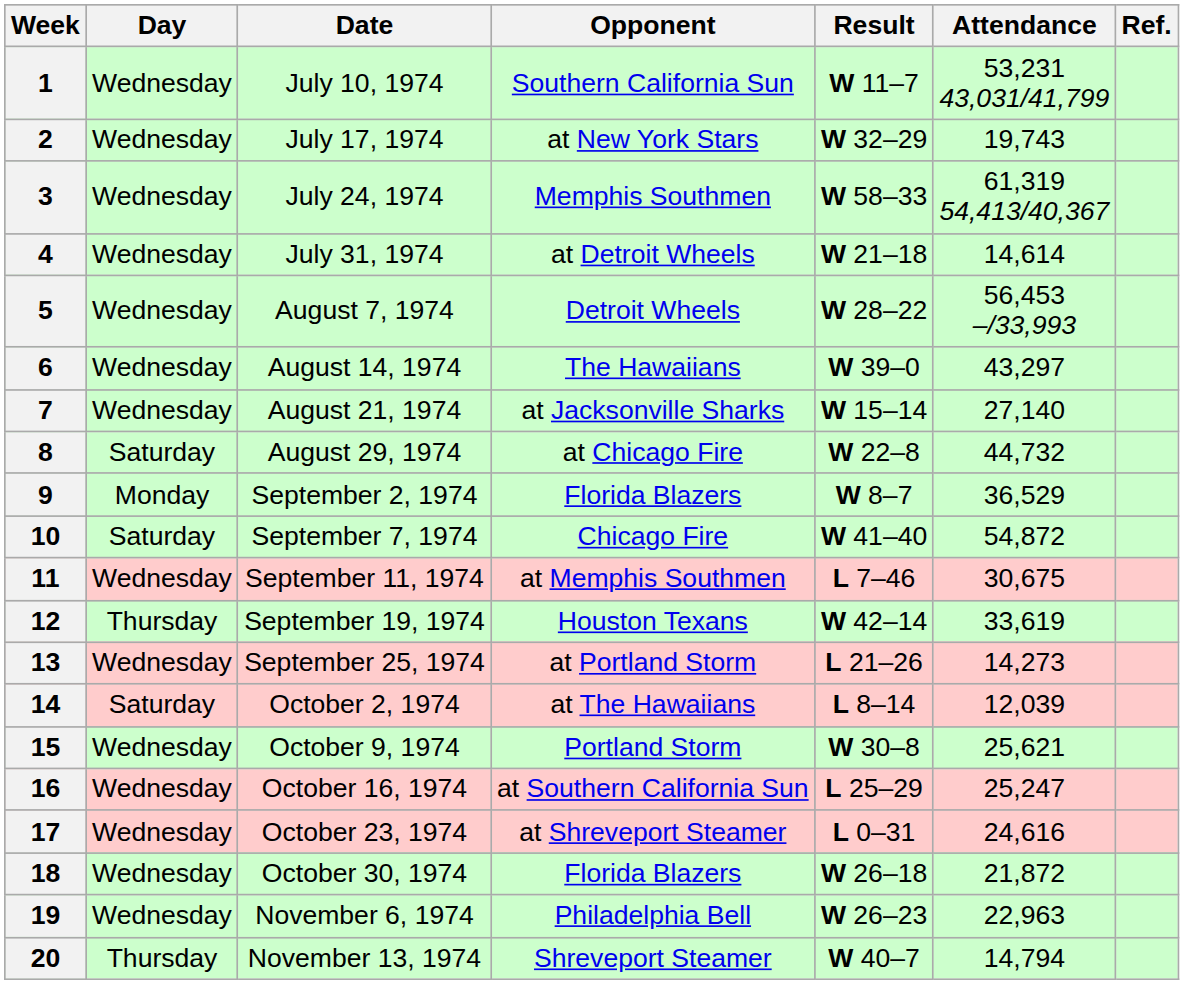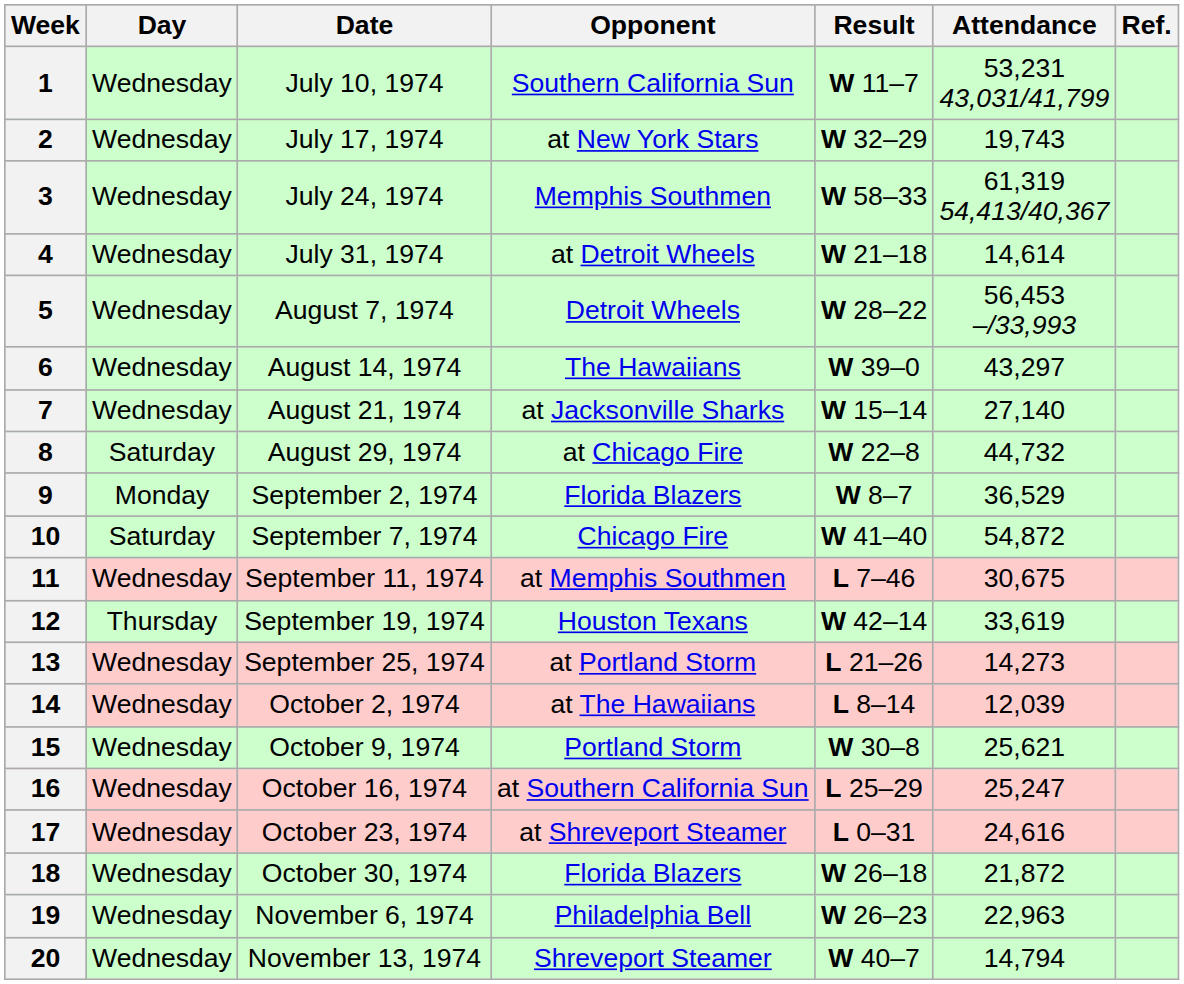14 | Day: Saturday -> Wednesday
20 | Day: Thursday -> Wednesday
